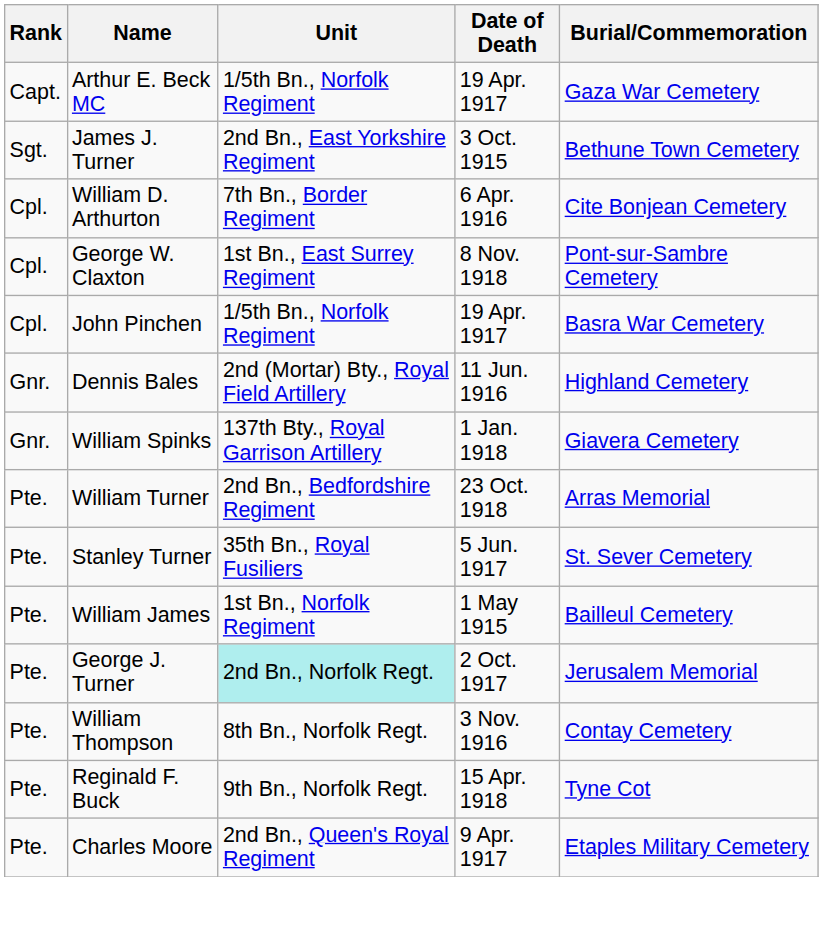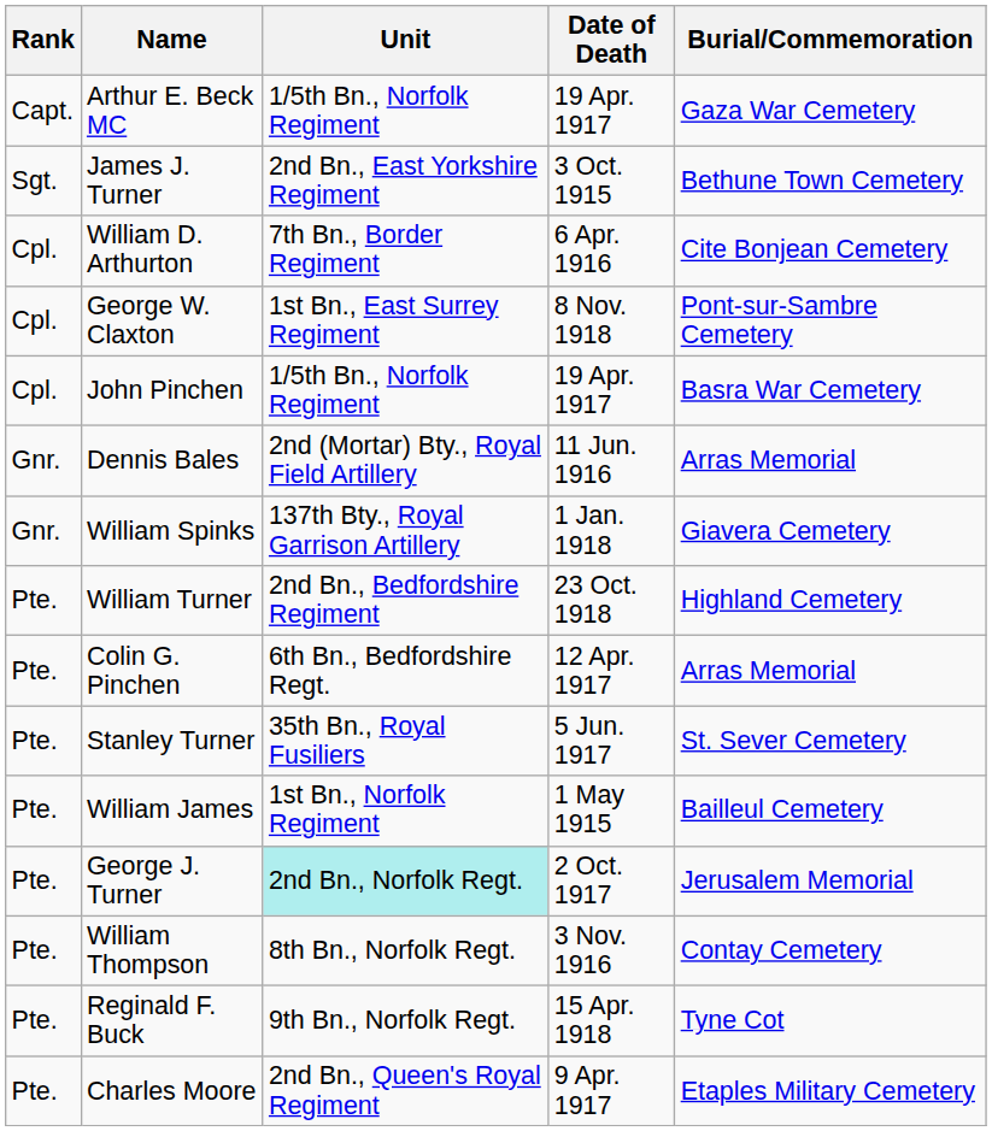Dennis Bales | Burial/Commemoration: Highland Cemetery -> Arras Memorial
William Turner | Burial/Commemoration: Arras Memorial -> Highland Cemetery
+ row: Pte. | Colin G. Pinchen | 6th Bn., Bedfordshire Regt. | 12 Apr. 1917 | Arras Memorial
